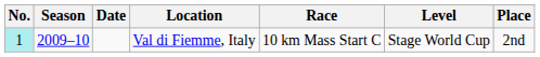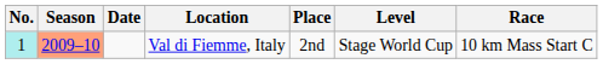columns swapped: Race <-> Place
Val di Fiemme, Italy | Season: no background -> lightsalmon background
